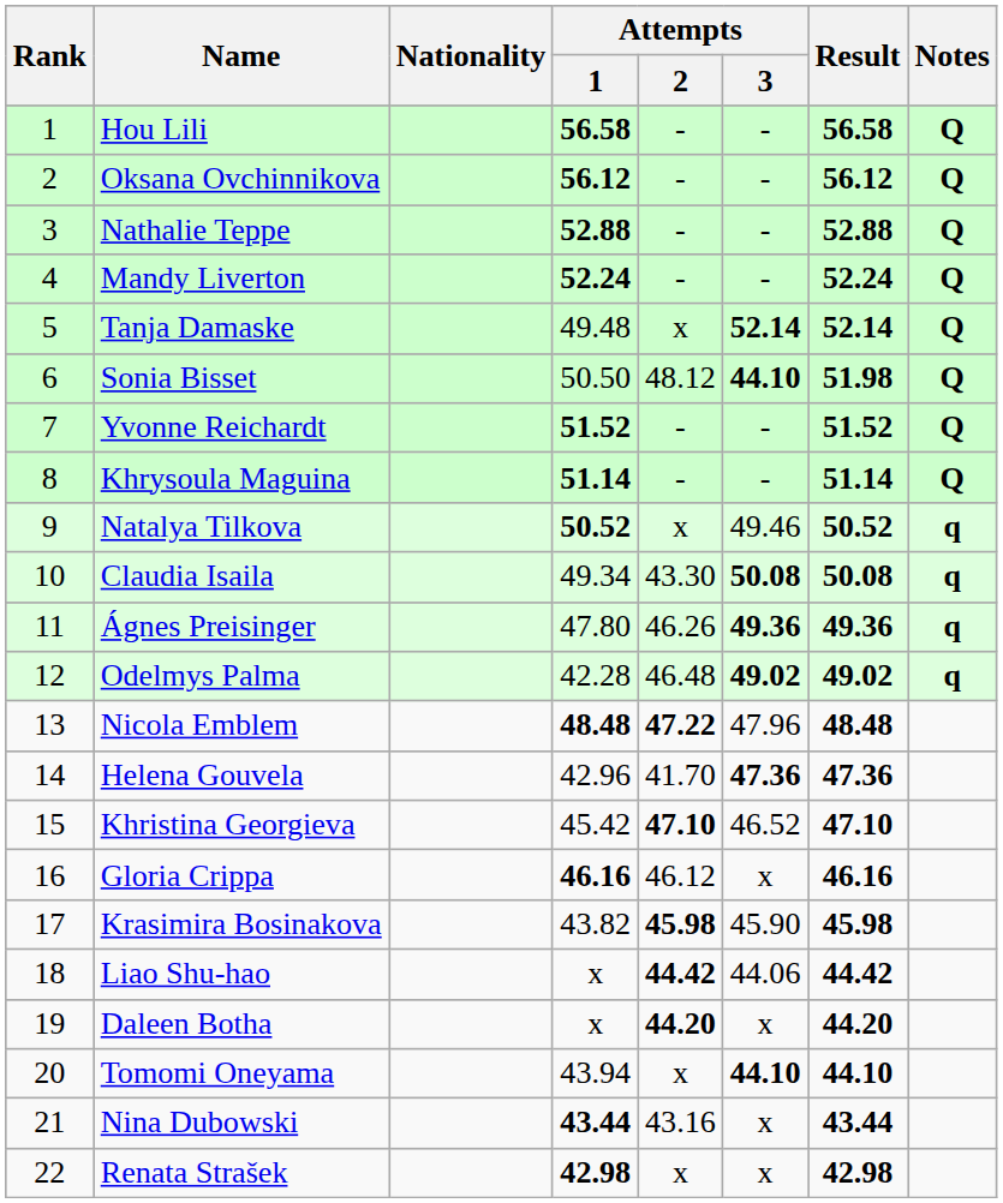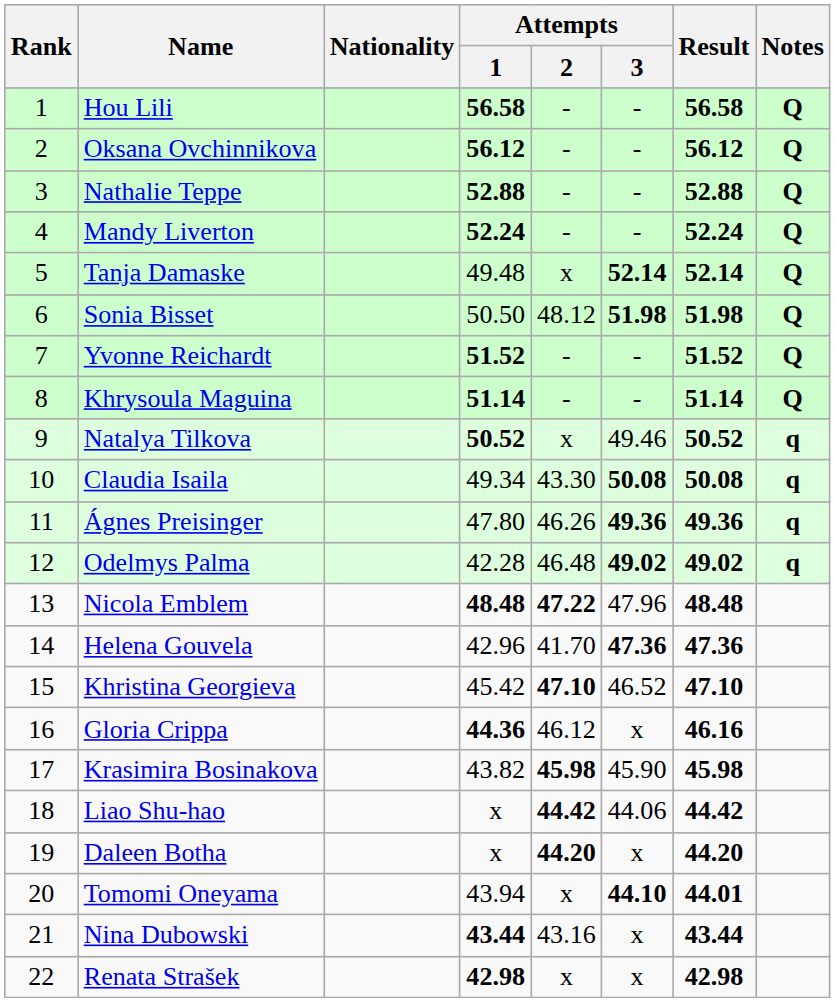Sonia Bisset | Attempts / 3: 44.10 -> 51.98
Gloria Crippa | Attempts / 1: 46.16 -> 44.36
Tomomi Oneyama | Result: 44.10 -> 44.01
